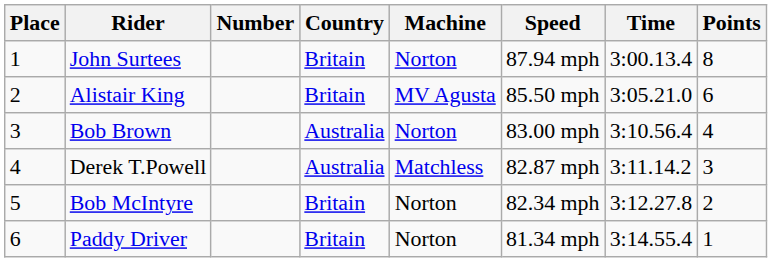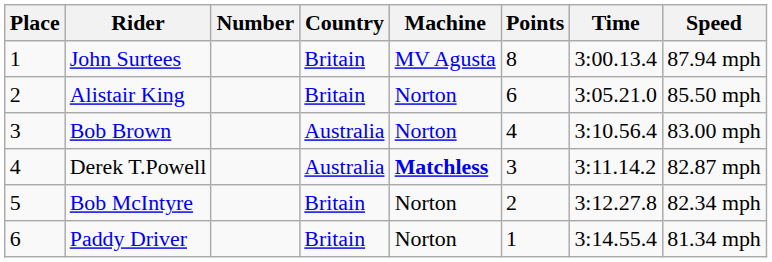columns swapped: Speed <-> Points
John Surtees | Machine: Norton -> MV Agusta
Alistair King | Machine: MV Agusta -> Norton
Derek T.Powell | Machine: normal -> bold
